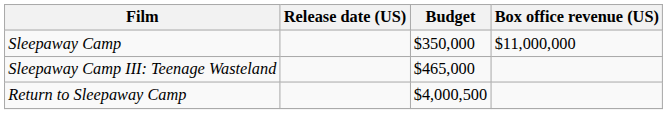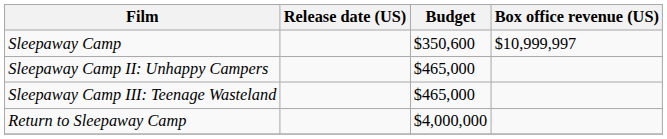Sleepaway Camp | Budget: $350,000 -> $350,600
Sleepaway Camp | Box office revenue (US): $11,000,000 -> $10,999,997
+ row: Sleepaway Camp II: Unhappy Campers | $465,000
Return to Sleepaway Camp | Budget: $4,000,500 -> $4,000,000
